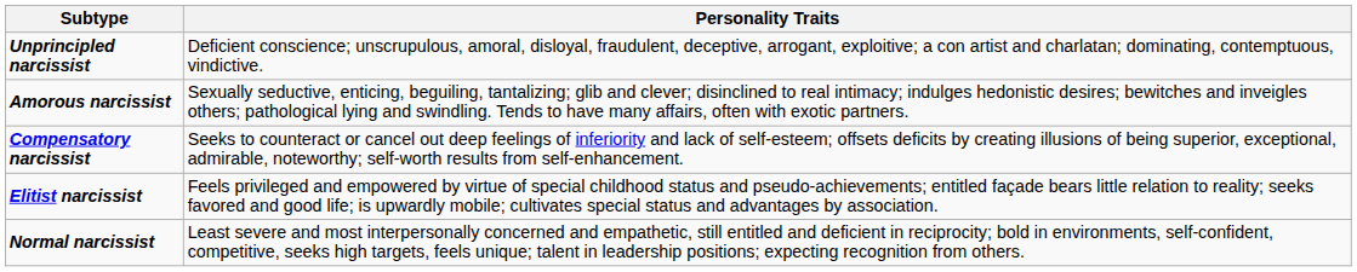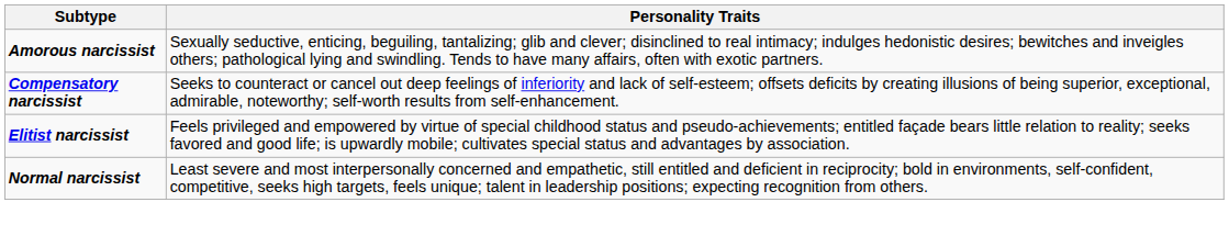- row: Unprincipled narcissist | Deficient conscience; unscrupulous, amoral, disloyal, fraudulent, deceptive, arrogant, exploitive; a con artist and charlatan; dominating, contemptuous, vindictive.
